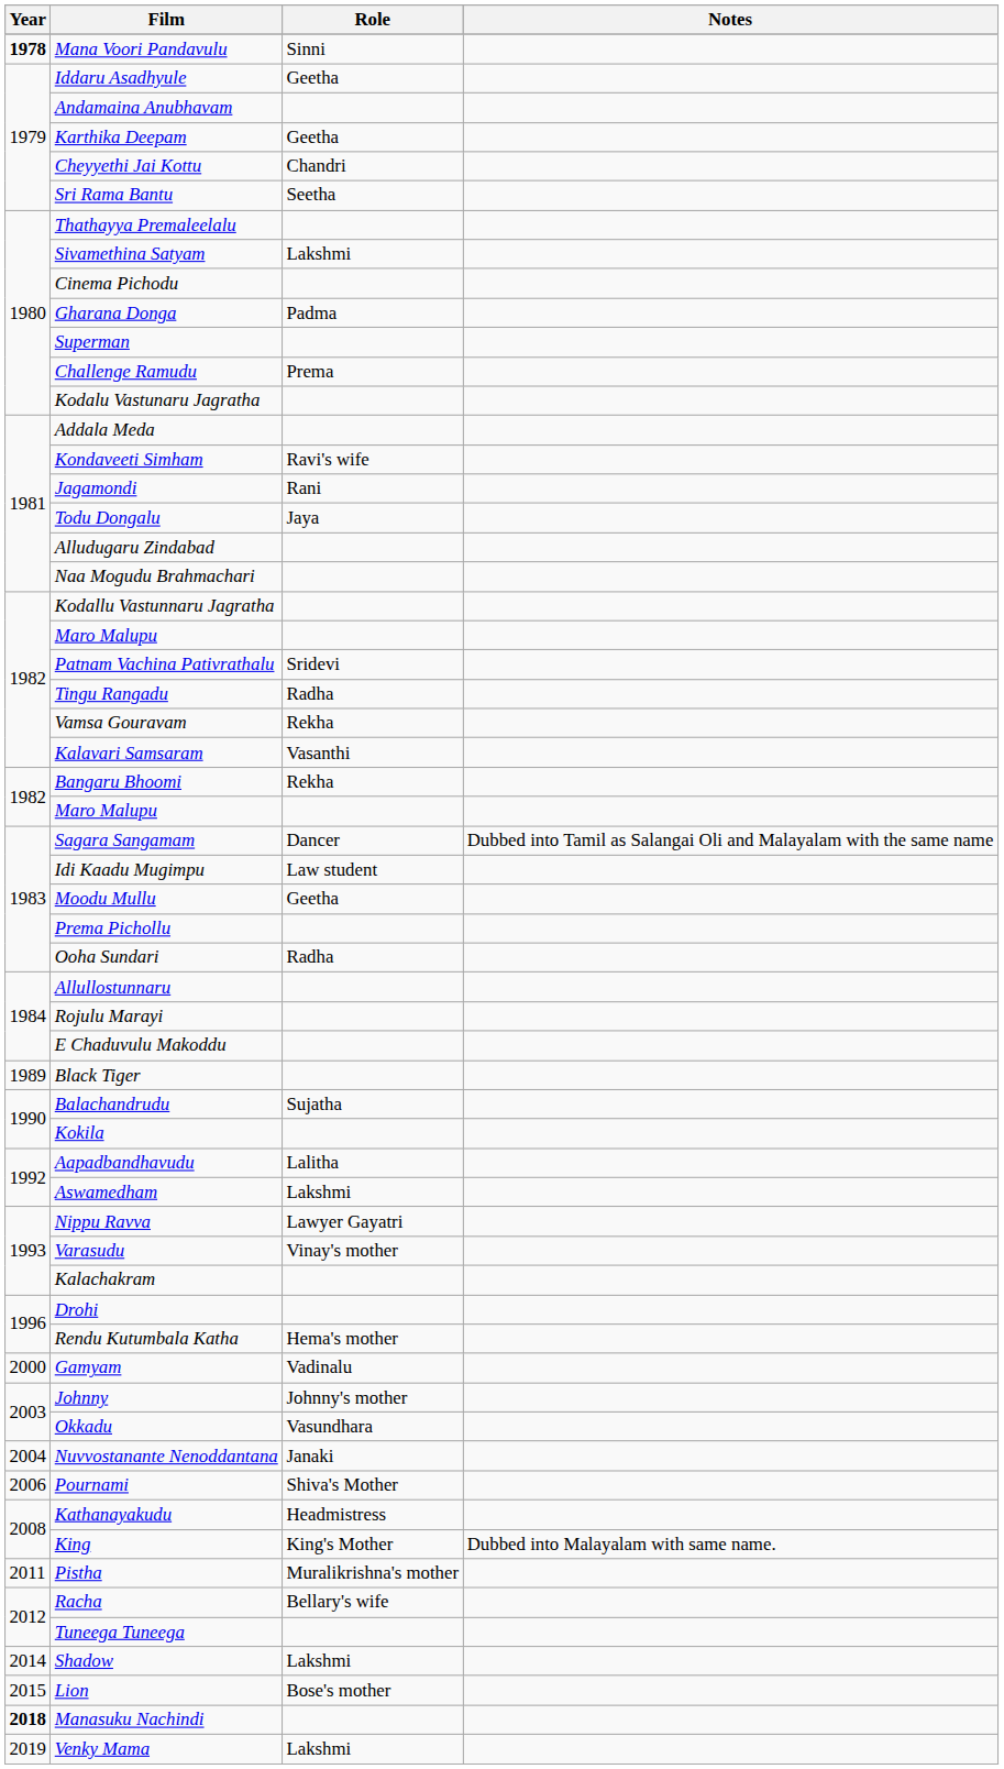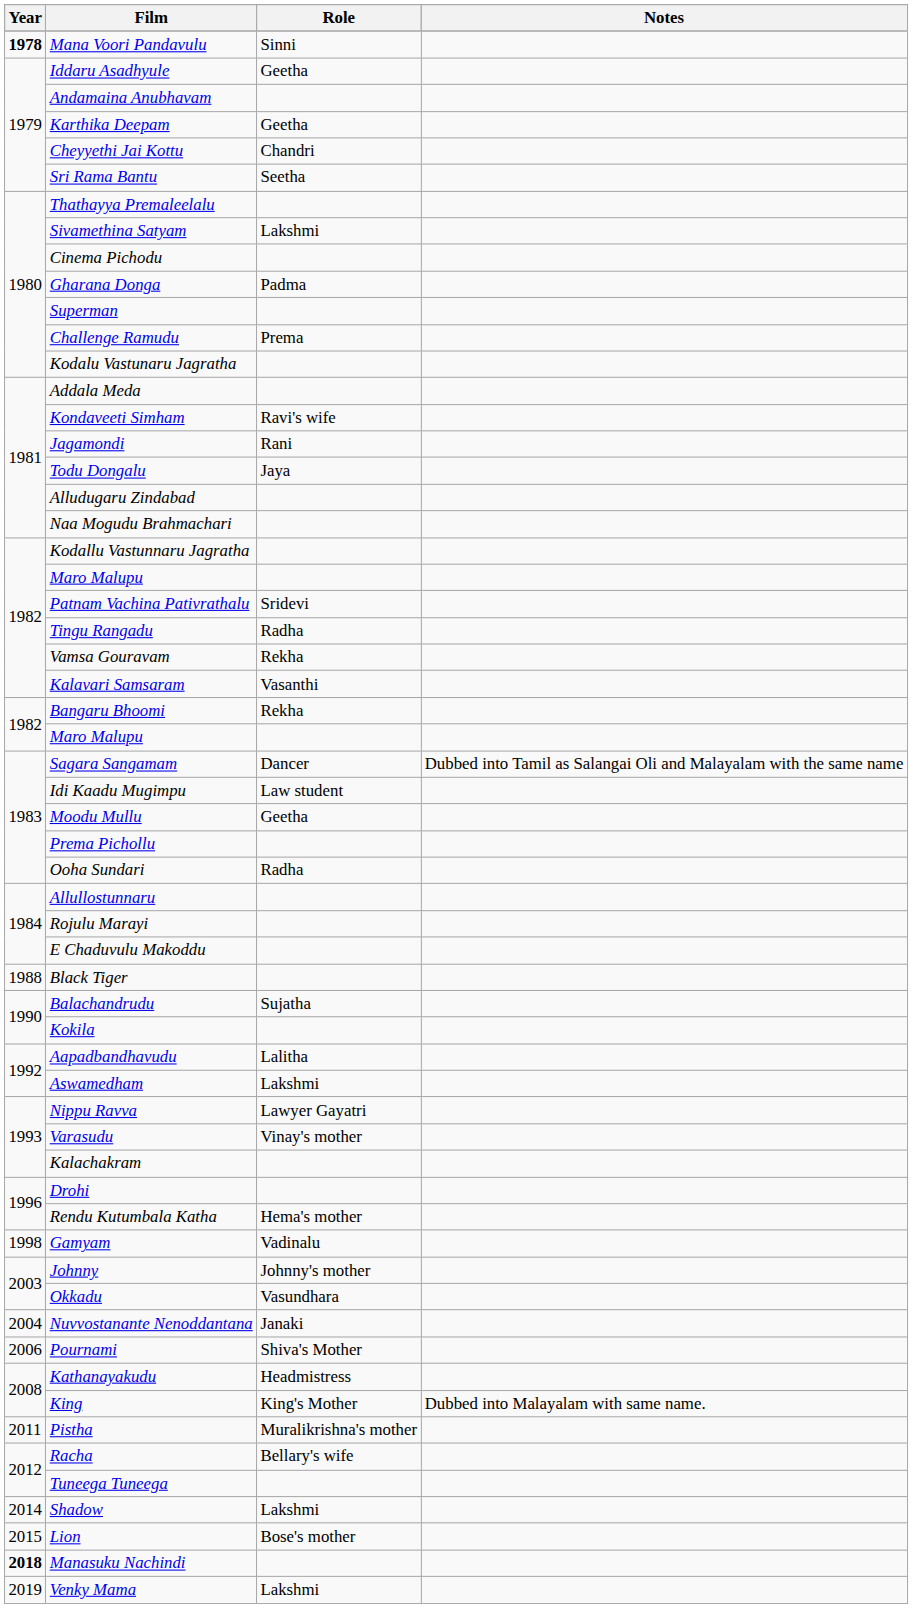Black Tiger | Year: 1989 -> 1988
Gamyam | Year: 2000 -> 1998
